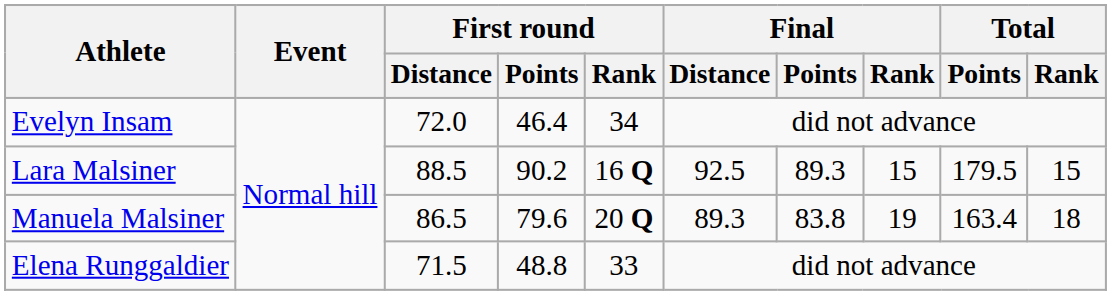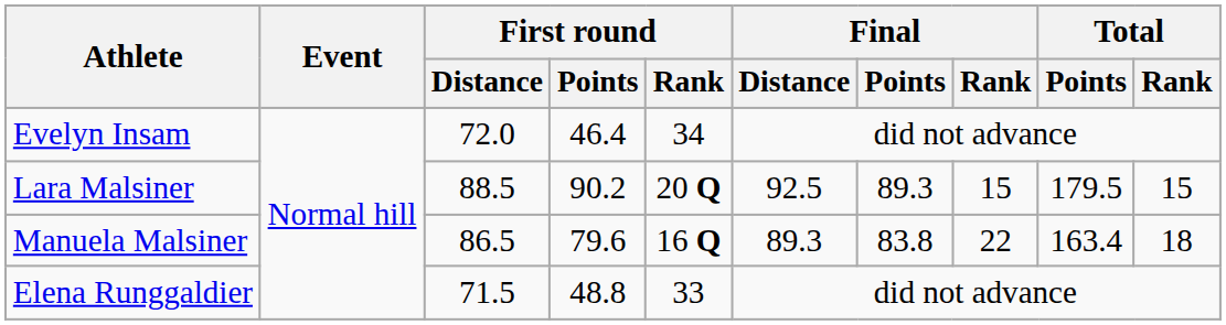Lara Malsiner | First round / Rank: 16 Q -> 20 Q
Manuela Malsiner | First round / Rank: 20 Q -> 16 Q
Manuela Malsiner | Final / Rank: 19 -> 22
